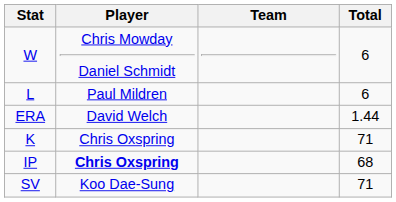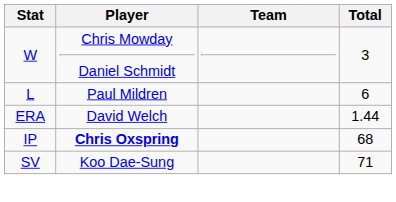W | Total: 6 -> 3
- row: K | Chris Oxspring | 71
